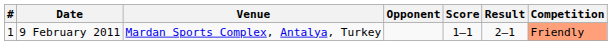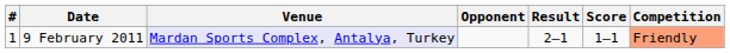columns swapped: Score <-> Result
9 February 2011 | Venue: no background -> lavender background
